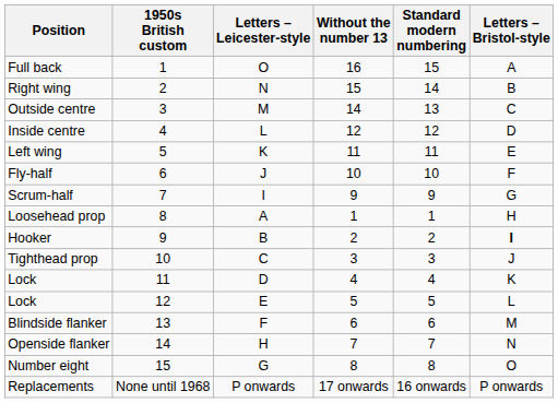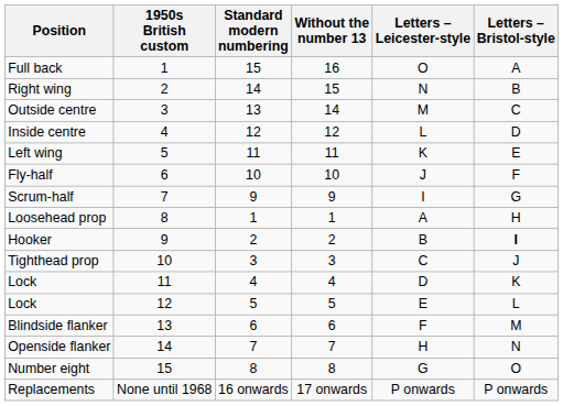columns swapped: Standard modern numbering <-> Letters – Leicester-style
